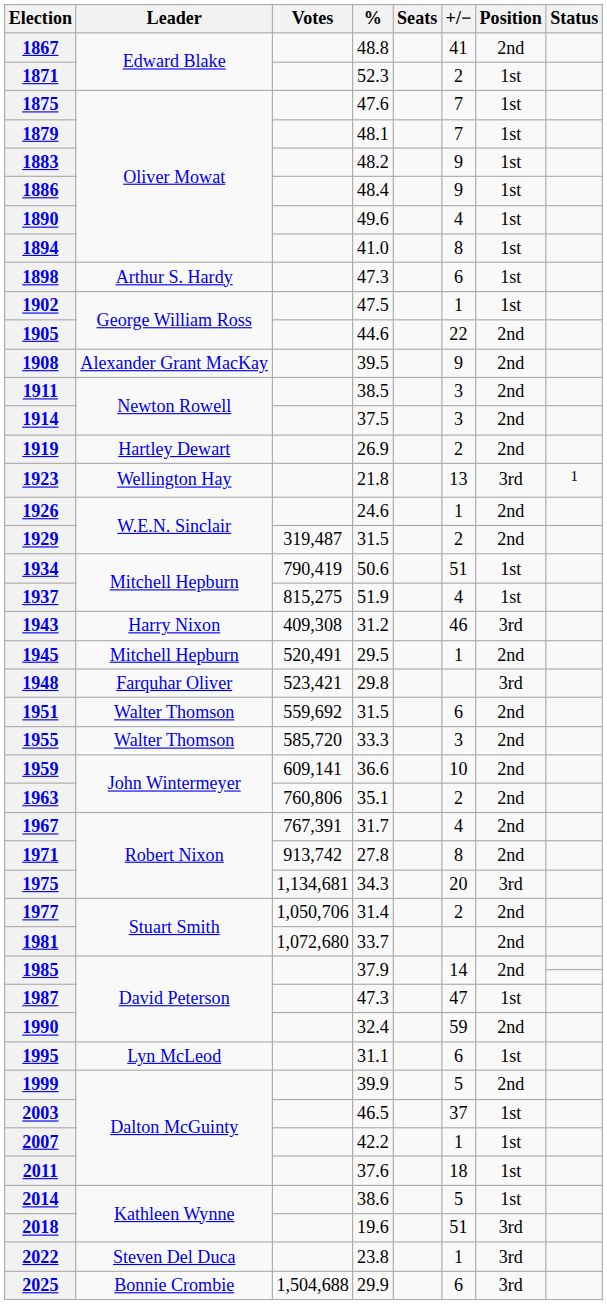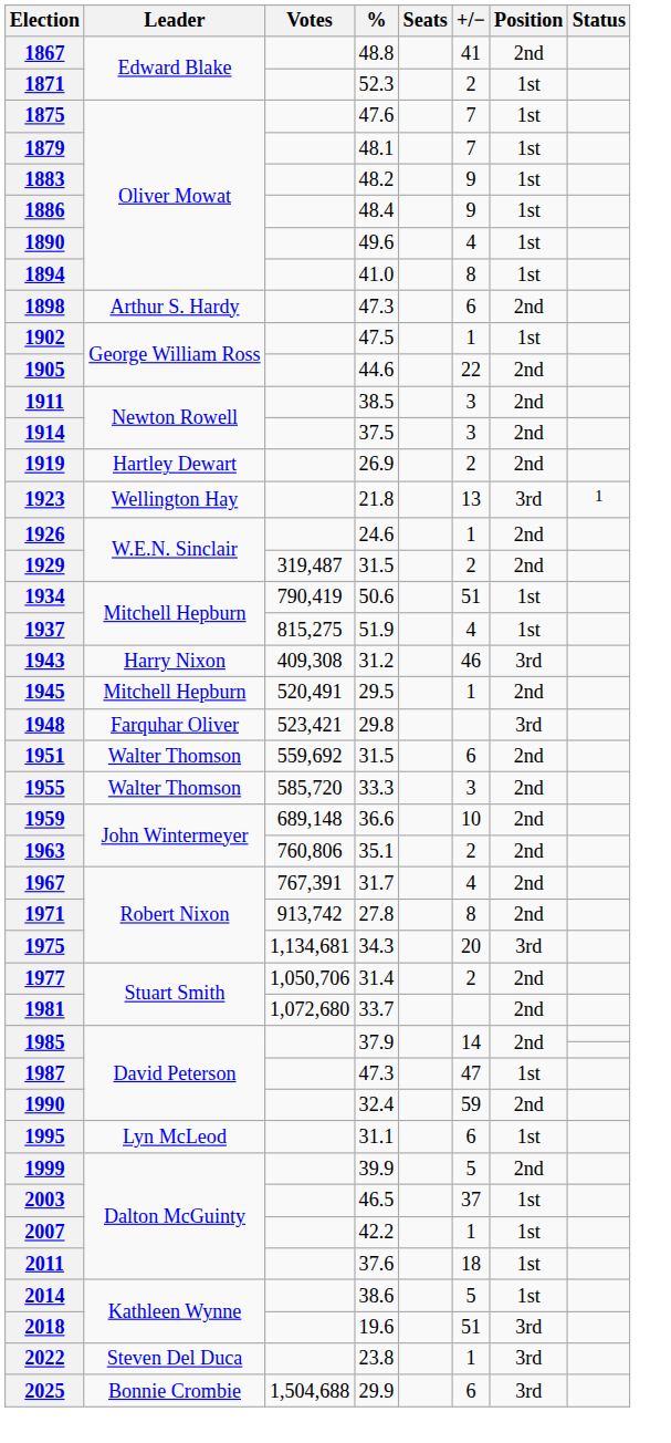1898 | Position: 1st -> 2nd
- row: 1908 | Alexander Grant MacKay | 39.5 | 9 | 2nd
1959 | Votes: 609,141 -> 689,148
